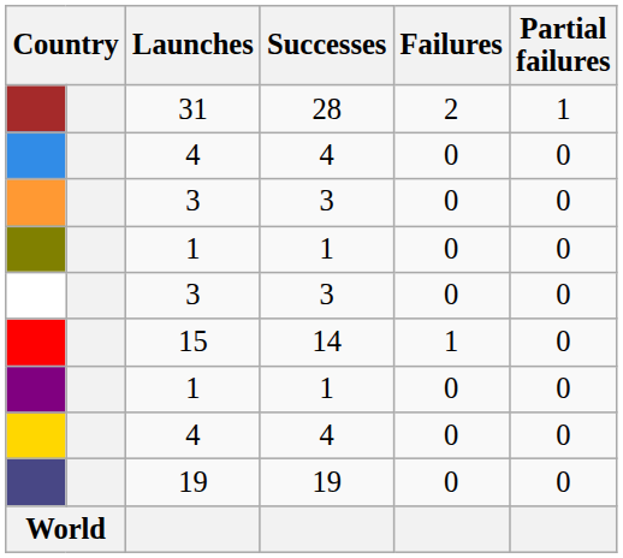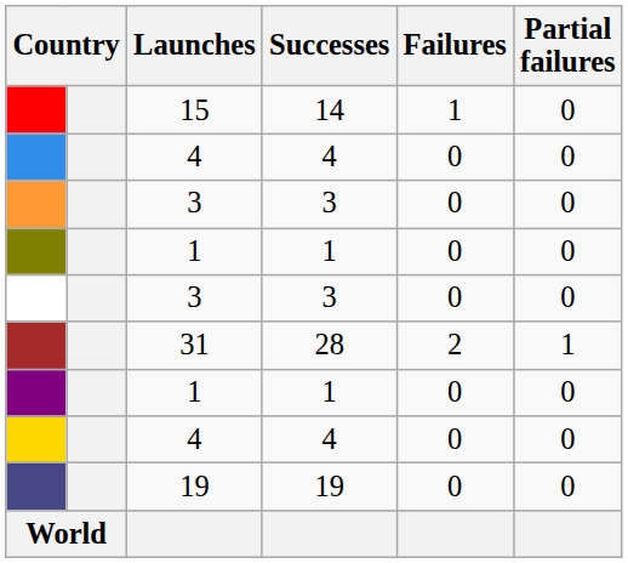rows swapped: 15 <-> 31
